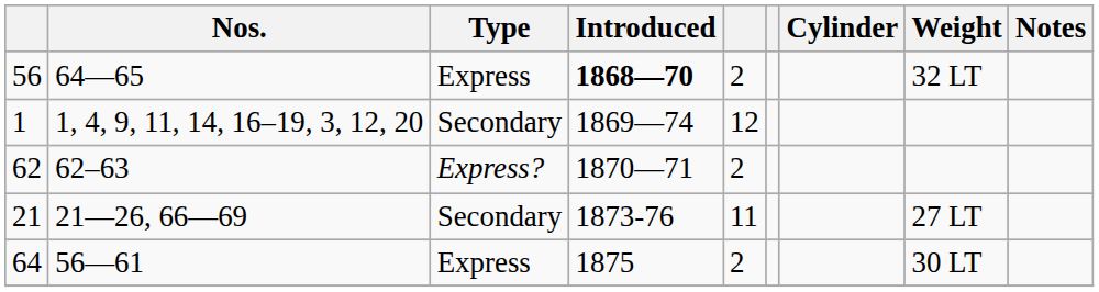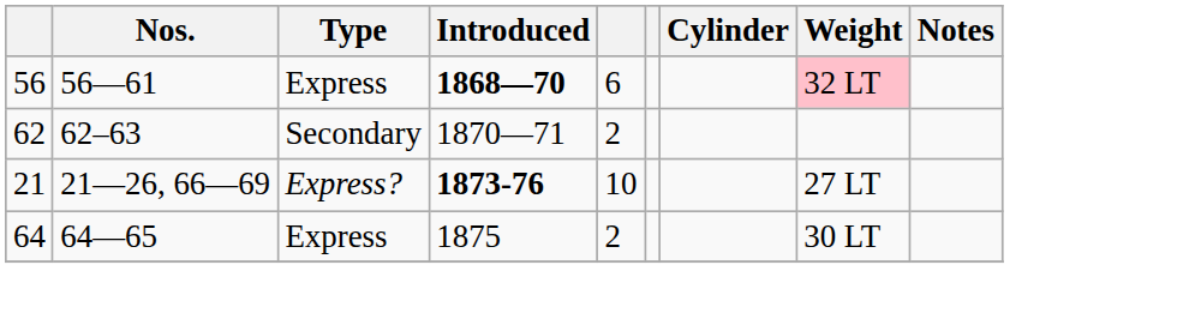56 | Nos.: 64—65 -> 56—61
56 | column 5: 2 -> 6
56 | Weight: no background -> pink background
- row: 1 | 1, 4, 9, 11, 14, 16–19, 3, 12, 20 | Secondary | 1869—74 | 12
62 | Type: Express? -> Secondary
21 | Type: Secondary -> Express?
21 | Introduced: normal -> bold
21 | column 5: 11 -> 10
64 | Nos.: 56—61 -> 64—65
